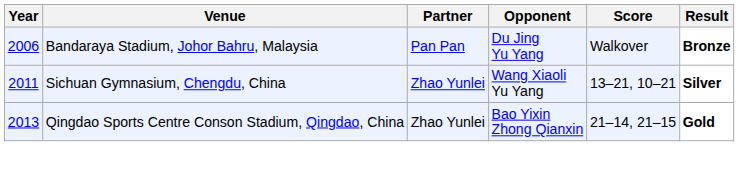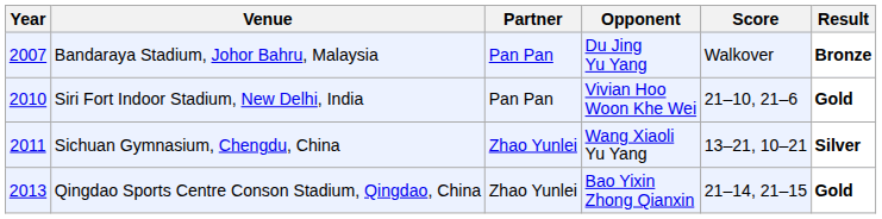Bandaraya Stadium, Johor Bahru, Malaysia | Year: 2006 -> 2007
+ row: 2010 | Siri Fort Indoor Stadium, New Delhi, India | Pan Pan | Vivian Hoo Woon Khe Wei | 21–10, 21–6 | Gold
